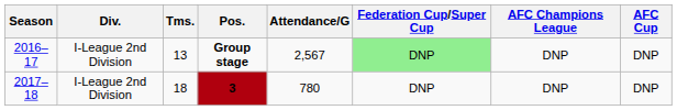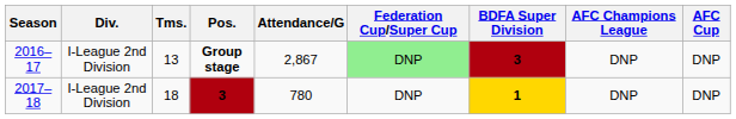+ column: BDFA Super Division | 3 | 1
Group stage | Attendance/G: 2,567 -> 2,867
